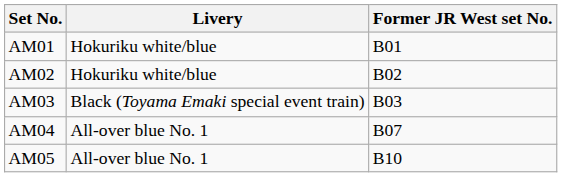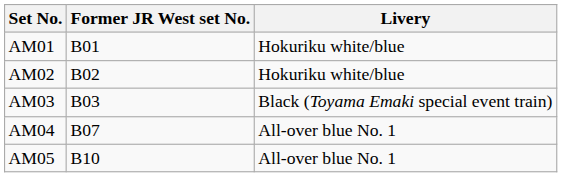columns swapped: Former JR West set No. <-> Livery
